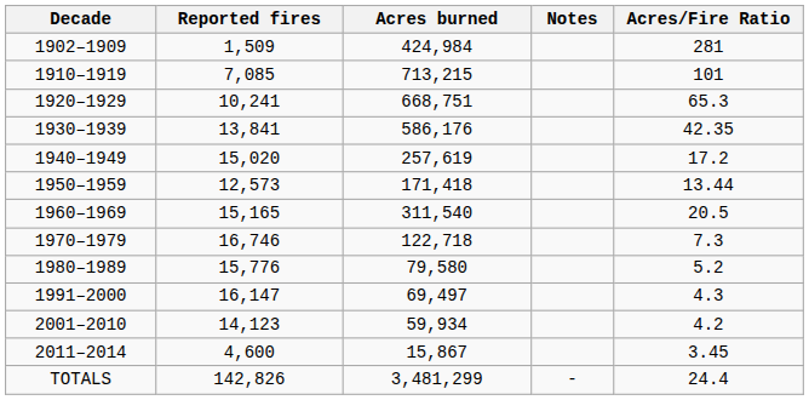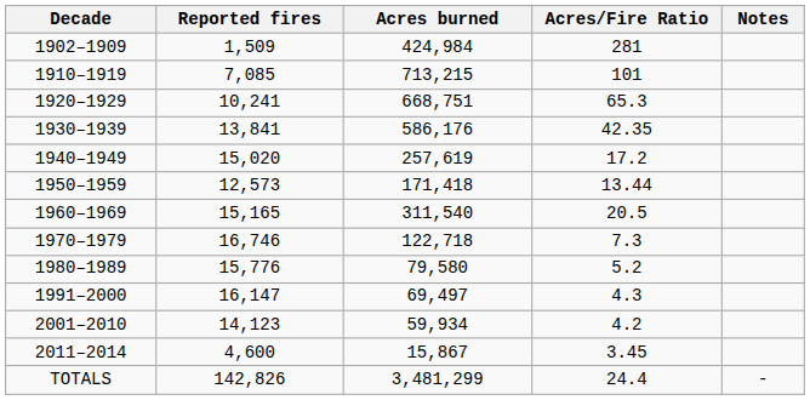columns swapped: Acres/Fire Ratio <-> Notes
